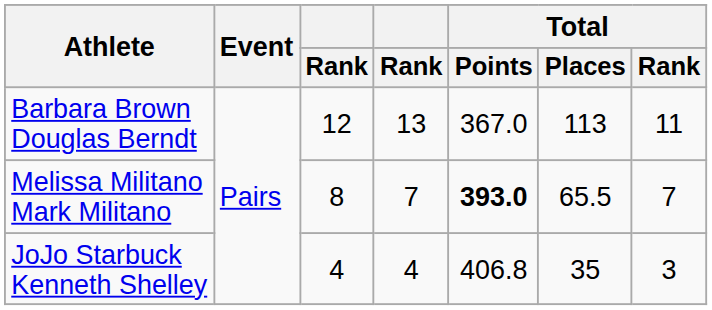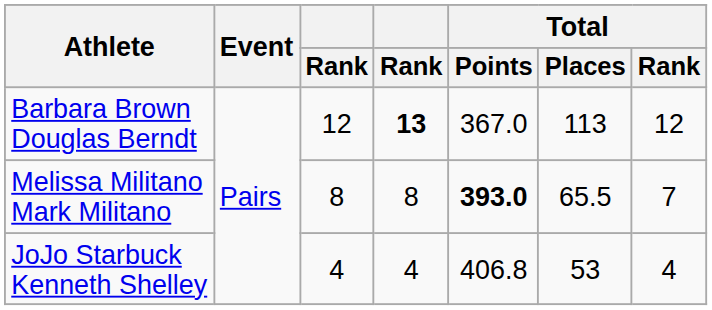Barbara Brown Douglas Berndt | column 4: normal -> bold
Barbara Brown Douglas Berndt | Total / Rank: 11 -> 12
Melissa Militano Mark Militano | column 4: 7 -> 8
JoJo Starbuck Kenneth Shelley | Total / Places: 35 -> 53
JoJo Starbuck Kenneth Shelley | Total / Rank: 3 -> 4
